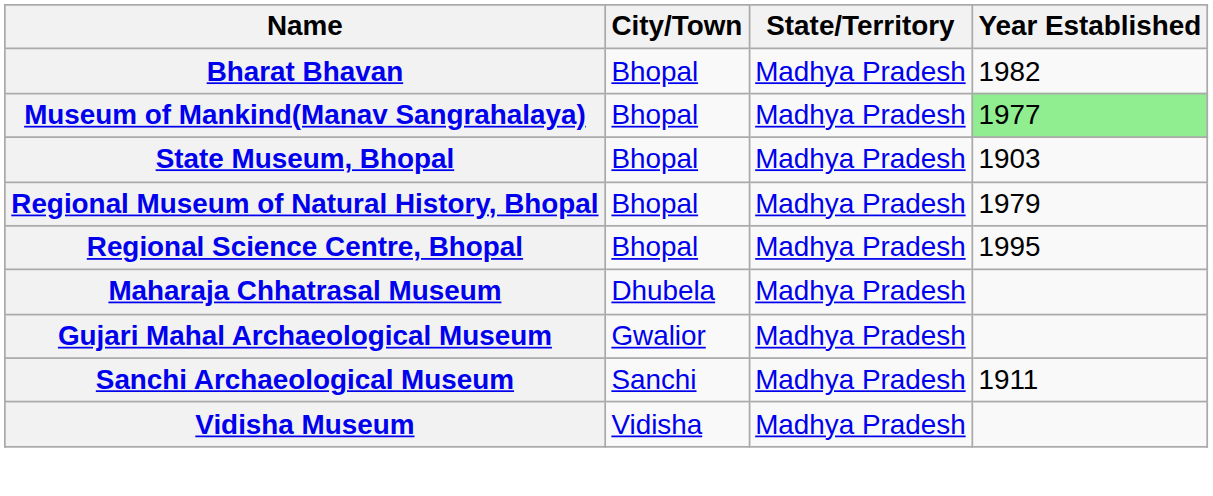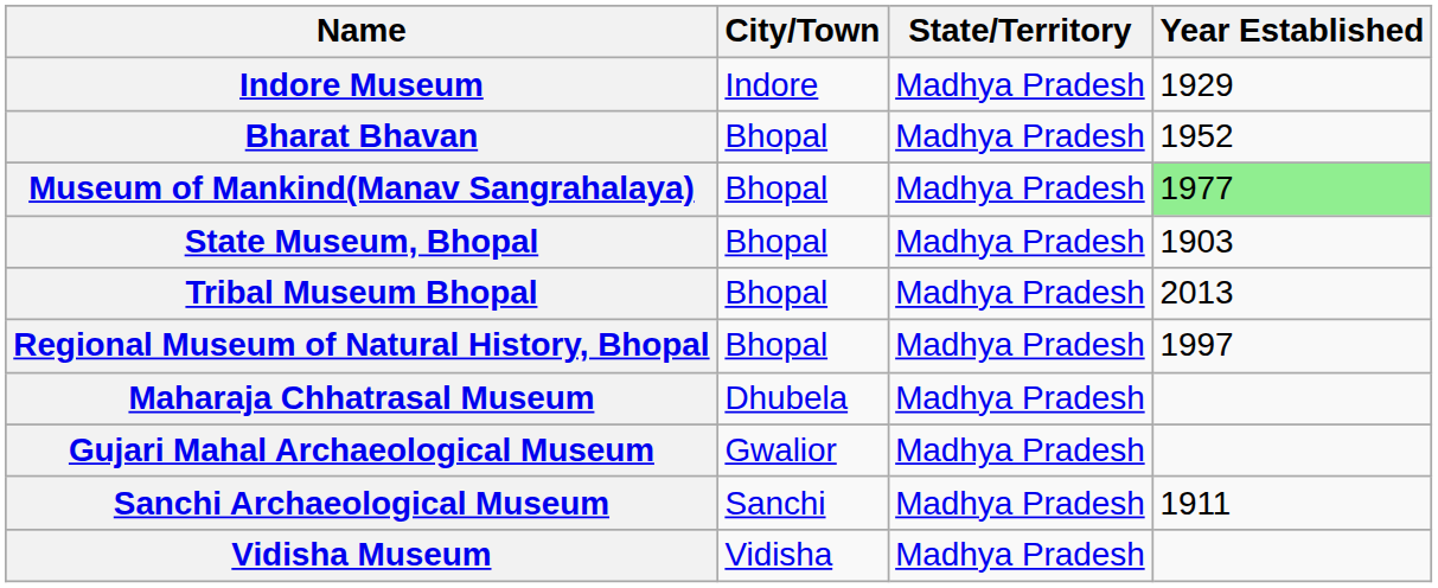+ row: Indore Museum | Indore | Madhya Pradesh | 1929
Bharat Bhavan | Year Established: 1982 -> 1952
+ row: Tribal Museum Bhopal | Bhopal | Madhya Pradesh | 2013
Regional Museum of Natural History, Bhopal | Year Established: 1979 -> 1997
- row: Regional Science Centre, Bhopal | Bhopal | Madhya Pradesh | 1995
